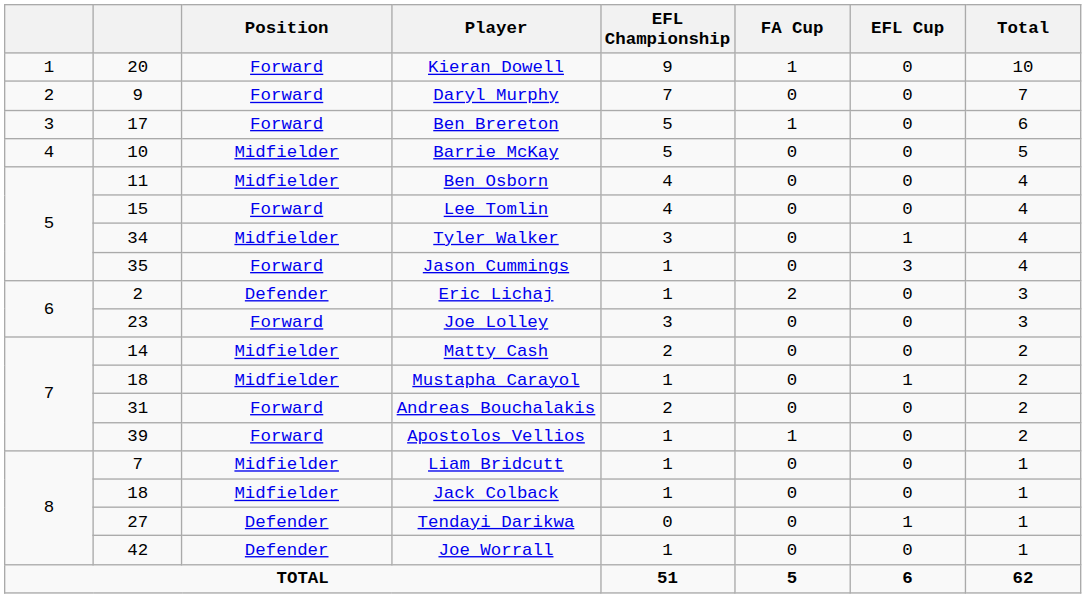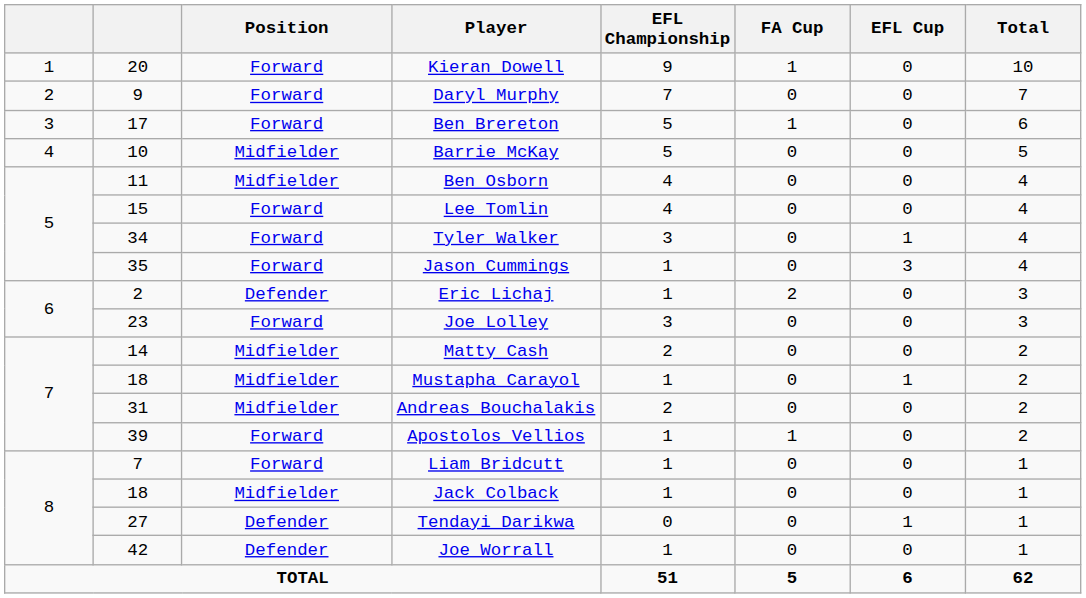Tyler Walker | Position: Midfielder -> Forward
Andreas Bouchalakis | Position: Forward -> Midfielder
Liam Bridcutt | Position: Midfielder -> Forward
